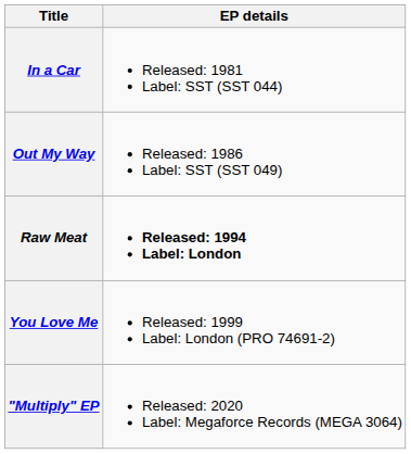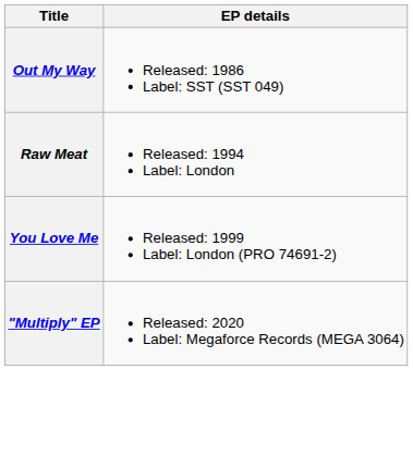- row: In a Car | Released: 1981 Label: SST (SST 044)
Raw Meat | EP details: bold -> normal
